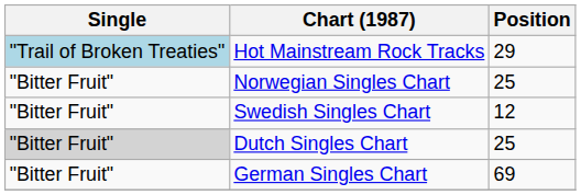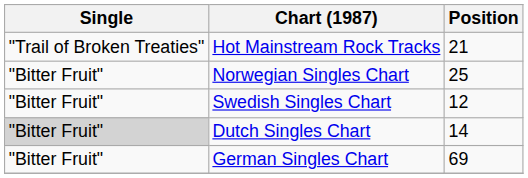Hot Mainstream Rock Tracks | Single: lightblue background -> no background
Hot Mainstream Rock Tracks | Position: 29 -> 21
Dutch Singles Chart | Position: 25 -> 14
